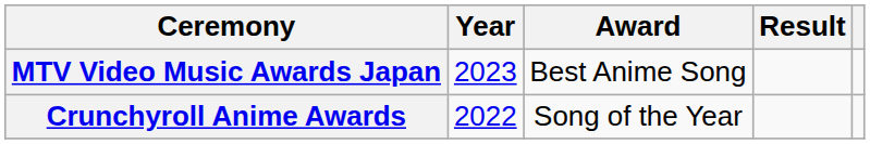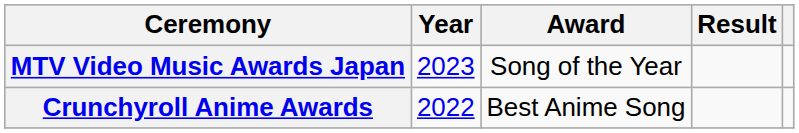MTV Video Music Awards Japan | Award: Best Anime Song -> Song of the Year
Crunchyroll Anime Awards | Award: Song of the Year -> Best Anime Song
